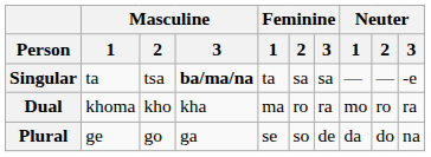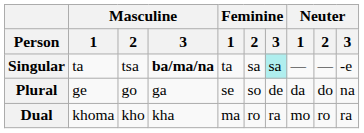Singular | Feminine / 3: no background -> paleturquoise background
rows swapped: Dual <-> Plural
